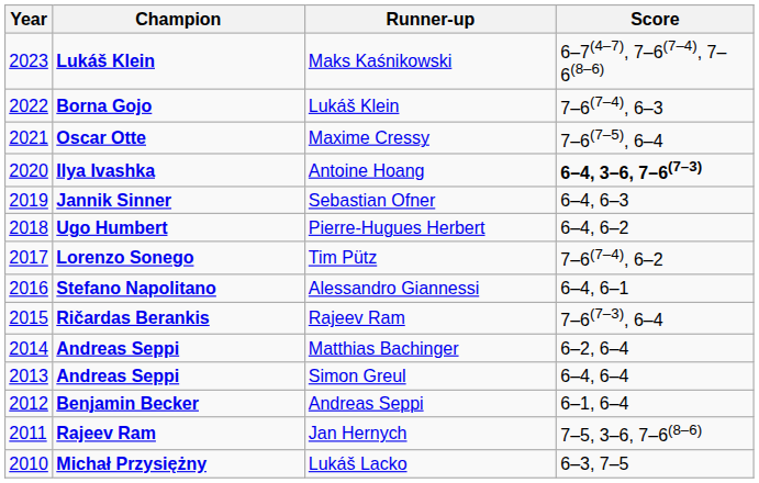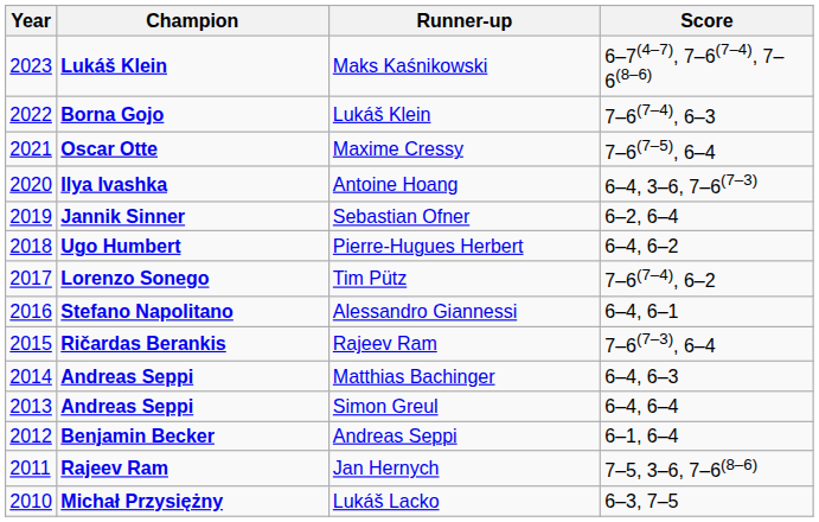Antoine Hoang | Score: bold -> normal
Sebastian Ofner | Score: 6–4, 6–3 -> 6–2, 6–4
Matthias Bachinger | Score: 6–2, 6–4 -> 6–4, 6–3
